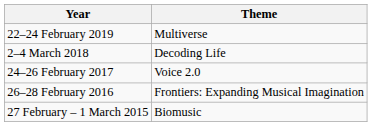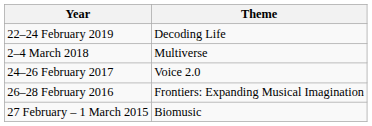22–24 February 2019 | Theme: Multiverse -> Decoding Life
2–4 March 2018 | Theme: Decoding Life -> Multiverse
